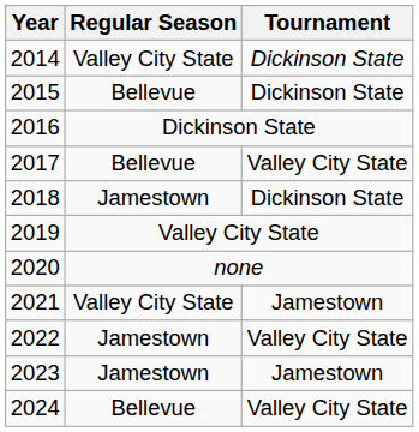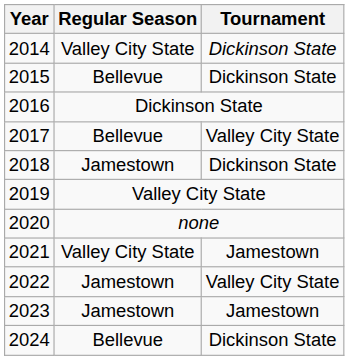2024 | Tournament: Valley City State -> Dickinson State
